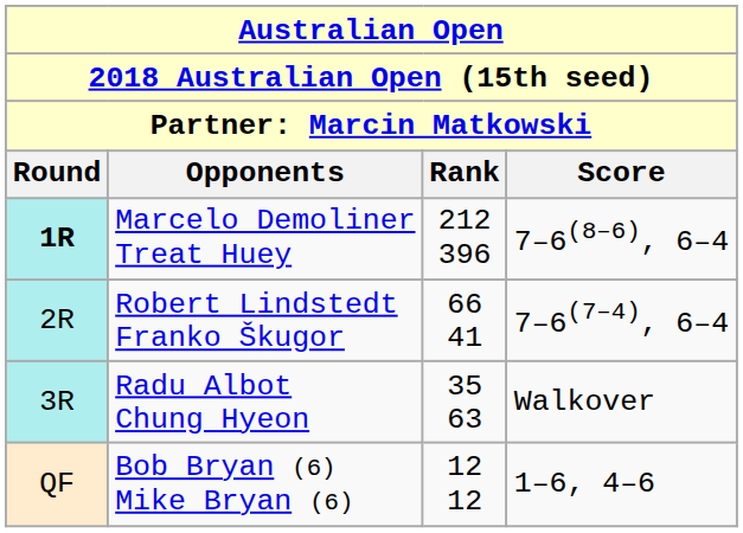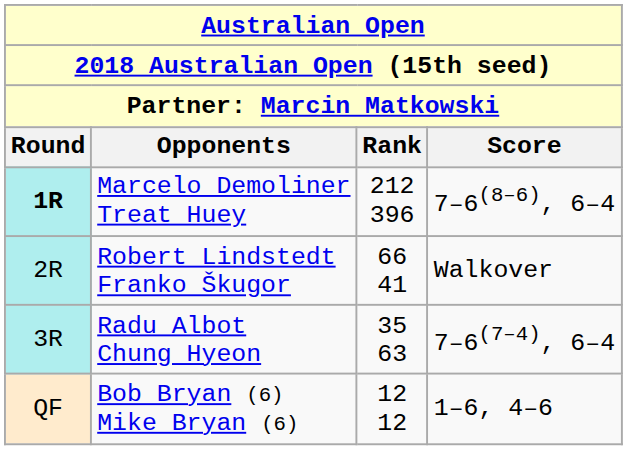Robert Lindstedt Franko Škugor | Score: 7–6(7–4), 6–4 -> Walkover
Radu Albot Chung Hyeon | Score: Walkover -> 7–6(7–4), 6–4
